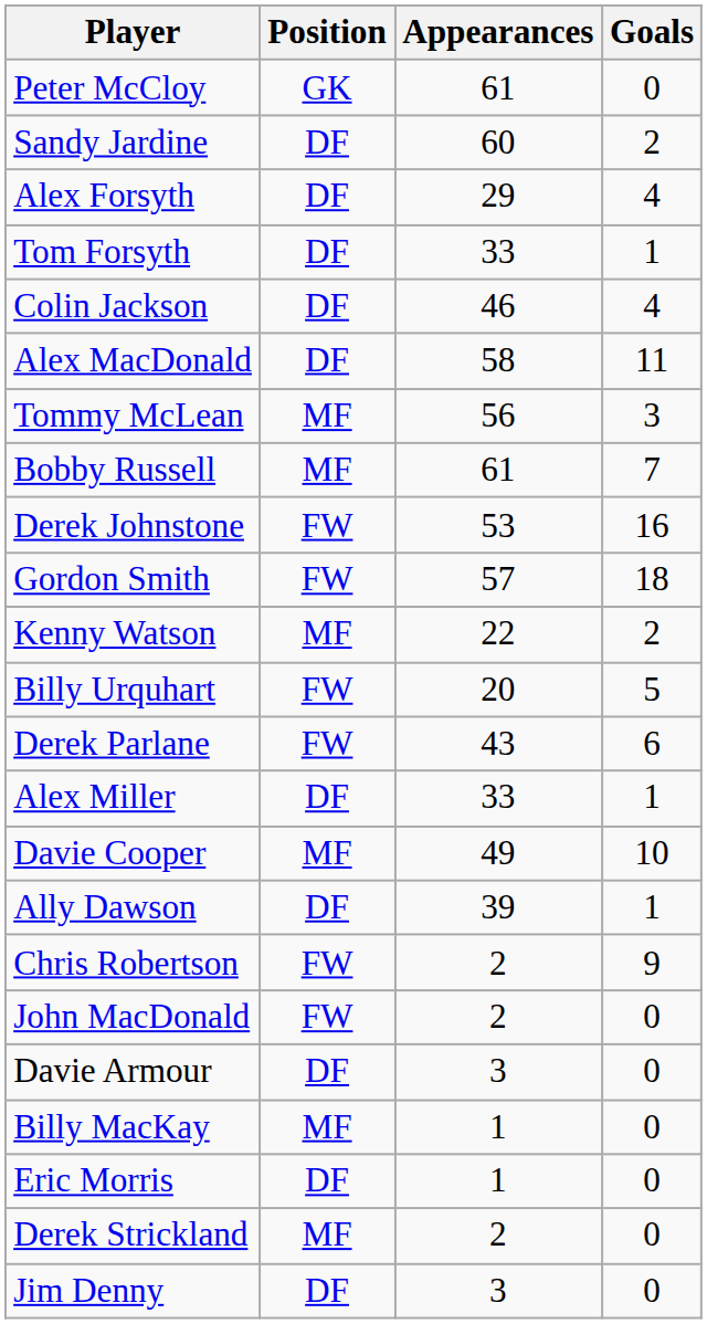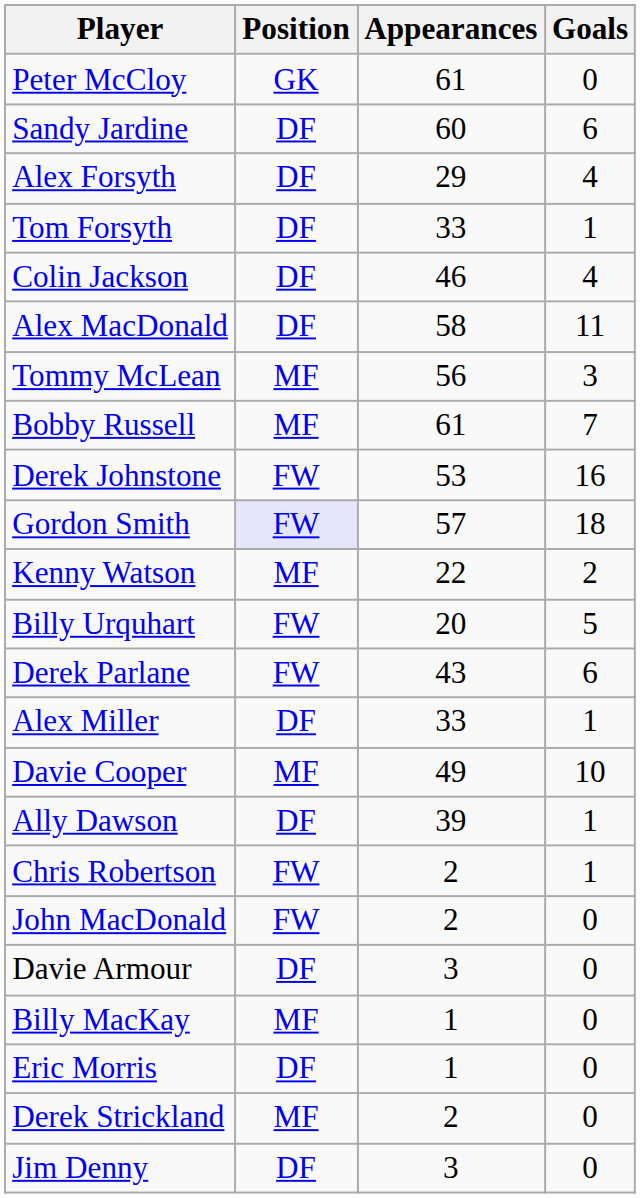Sandy Jardine | Goals: 2 -> 6
Gordon Smith | Position: no background -> lavender background
Chris Robertson | Goals: 9 -> 1
